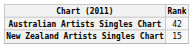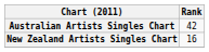New Zealand Artists Singles Chart | Rank: 15 -> 16
